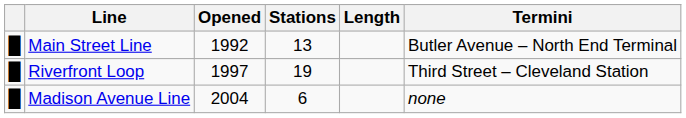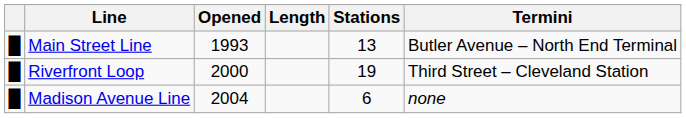columns swapped: Stations <-> Length
Main Street Line | Opened: 1992 -> 1993
Riverfront Loop | Opened: 1997 -> 2000
